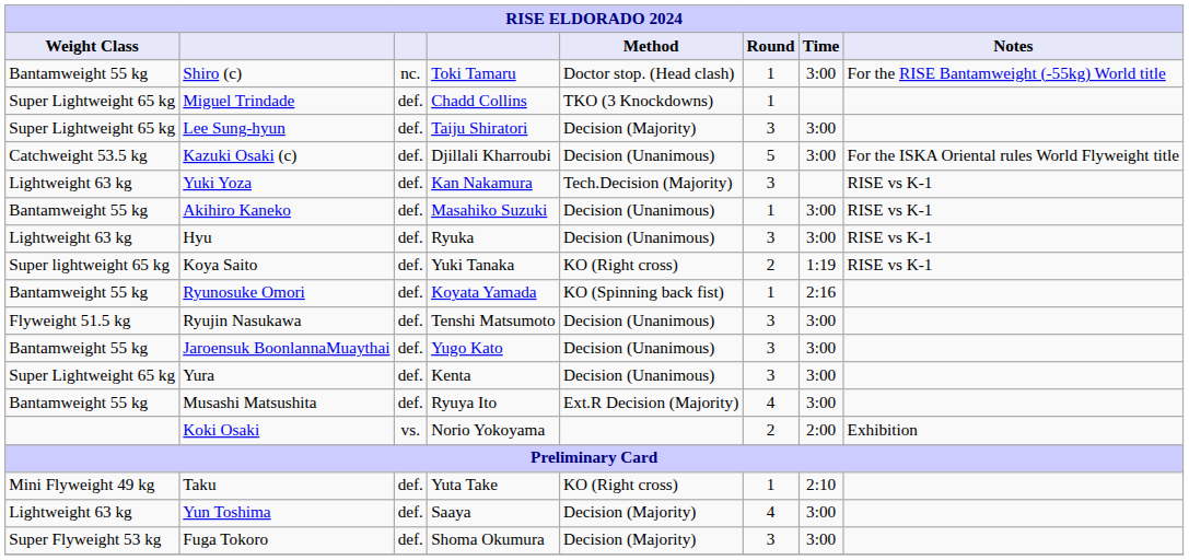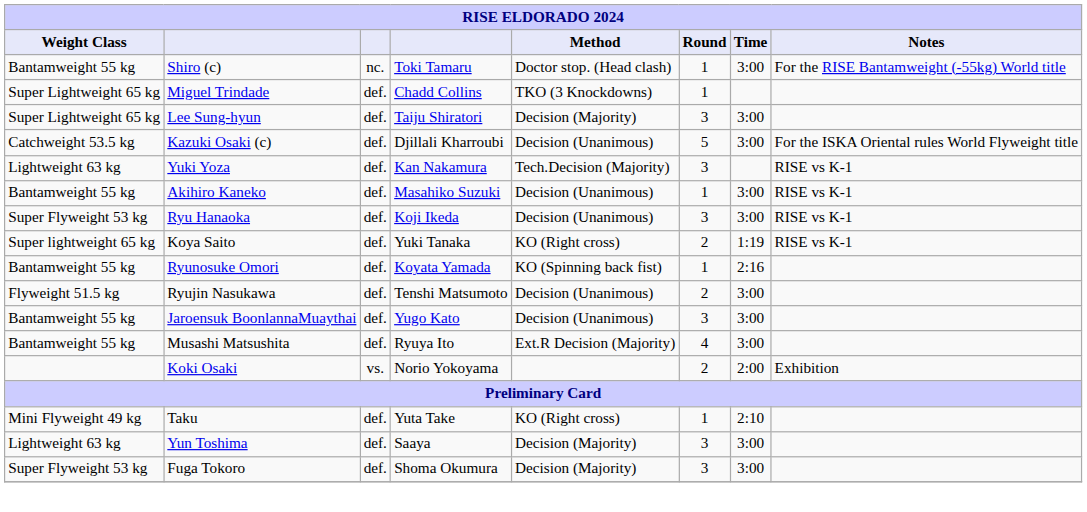+ row: Super Flyweight 53 kg | Ryu Hanaoka | def. | Koji Ikeda | Decision (Unanimous) | 3 | 3:00 | RISE vs K-1
- row: Lightweight 63 kg | Hyu | def. | Ryuka | Decision (Unanimous) | 3 | 3:00 | RISE vs K-1
Ryujin Nasukawa | Round: 3 -> 2
- row: Super Lightweight 65 kg | Yura | def. | Kenta | Decision (Unanimous) | 3 | 3:00
Yun Toshima | Round: 4 -> 3
